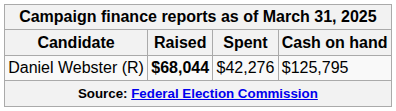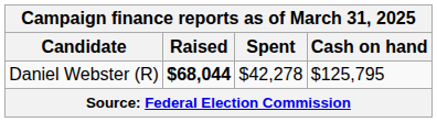Daniel Webster (R) | Spent: $42,276 -> $42,278
